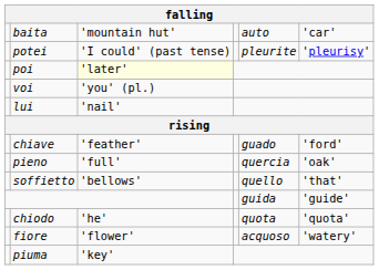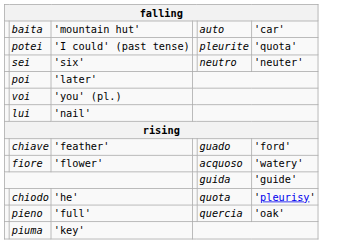potei | column 6: 'pleurisy' -> 'quota'
+ row: sei | 'six' | neutro | 'neuter'
poi | column 3: lightyellow background -> no background
rows swapped: pieno <-> fiore
- row: soffietto | 'bellows' | quello | 'that'
chiodo | column 6: 'quota' -> 'pleurisy'
